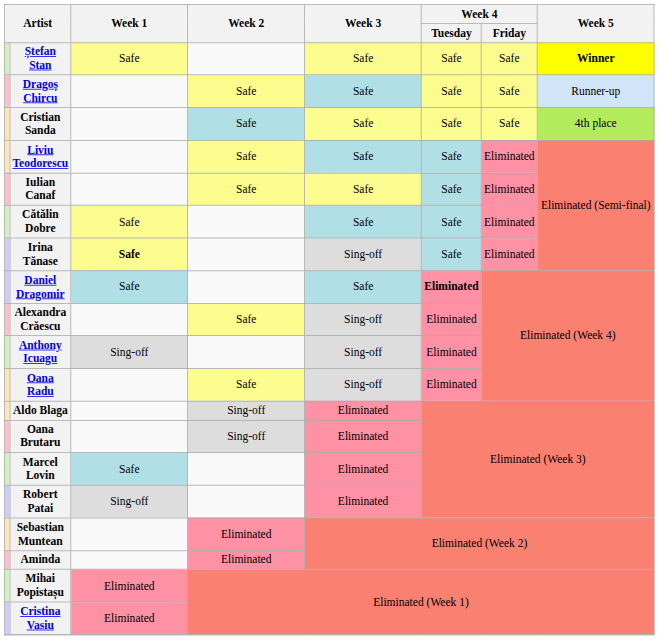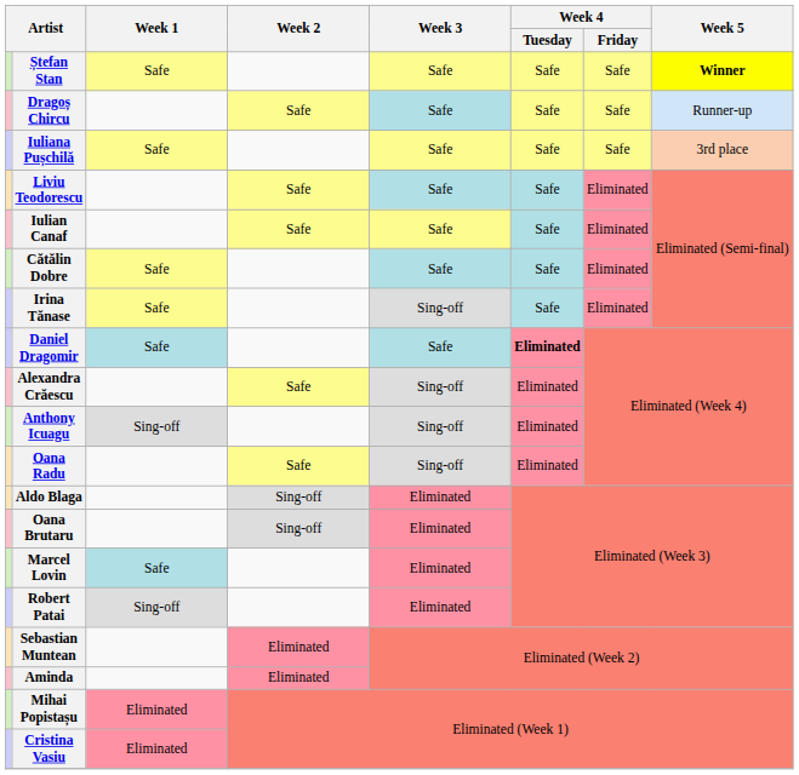+ row: Iuliana Pușchilă | Safe | Safe | Safe | Safe | 3rd place
- row: Cristian Sanda | Safe | Safe | Safe | Safe | 4th place
Irina Tănase | Week 1: bold -> normal
